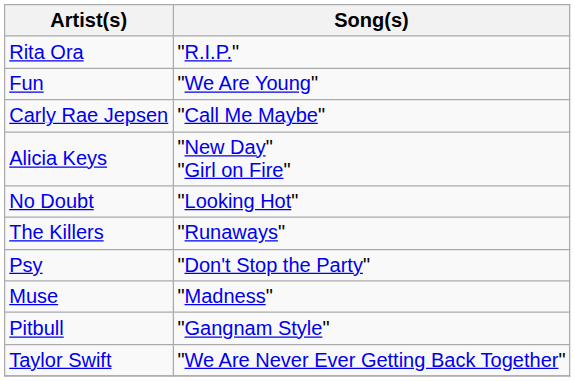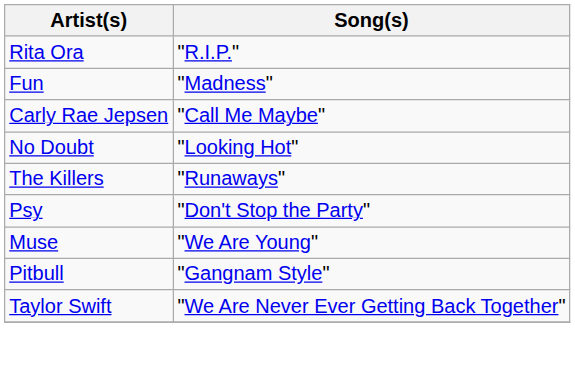Fun | Song(s): "We Are Young" -> "Madness"
- row: Alicia Keys | "New Day" "Girl on Fire"
Muse | Song(s): "Madness" -> "We Are Young"
